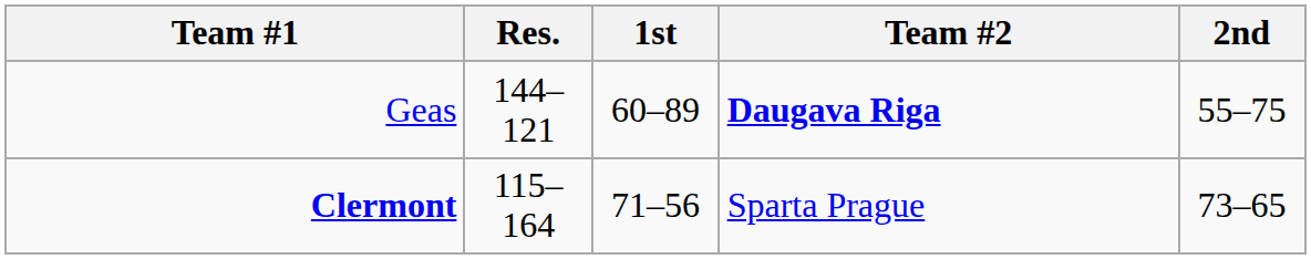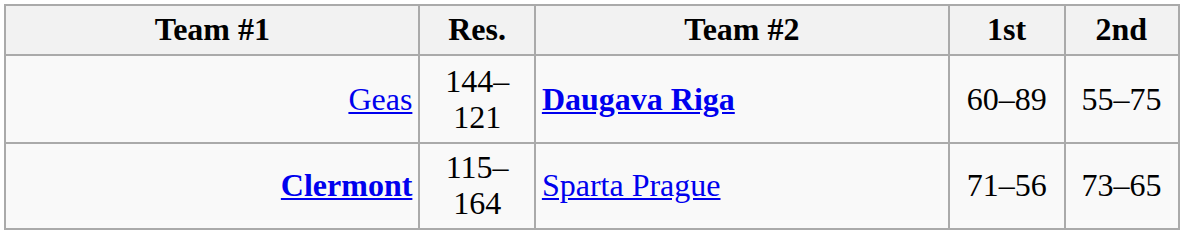columns swapped: Team #2 <-> 1st
